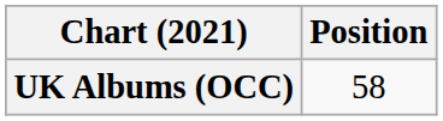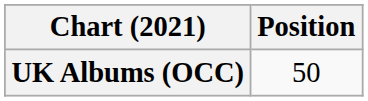UK Albums (OCC) | Position: 58 -> 50
